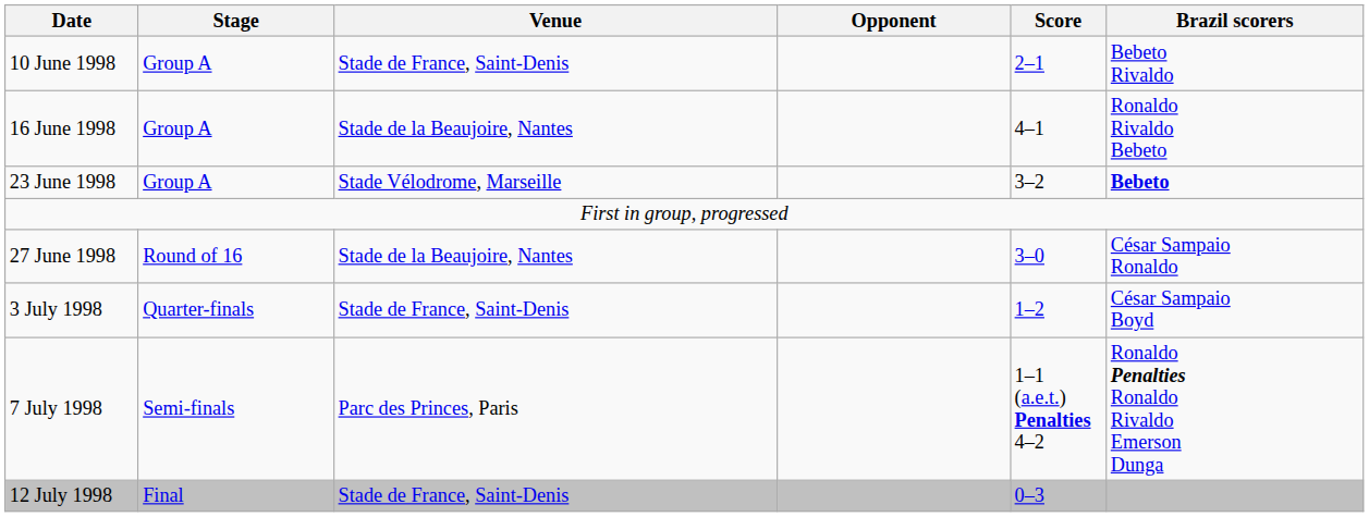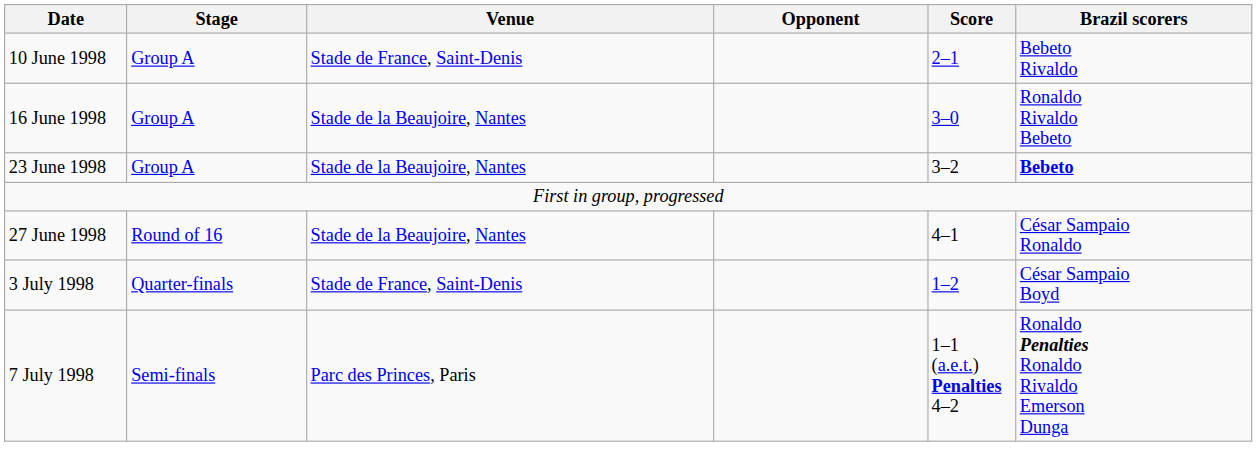16 June 1998 | Score: 4–1 -> 3–0
23 June 1998 | Venue: Stade Vélodrome, Marseille -> Stade de la Beaujoire, Nantes
27 June 1998 | Score: 3–0 -> 4–1
- row: 12 July 1998 | Final | Stade de France, Saint-Denis | 0–3
